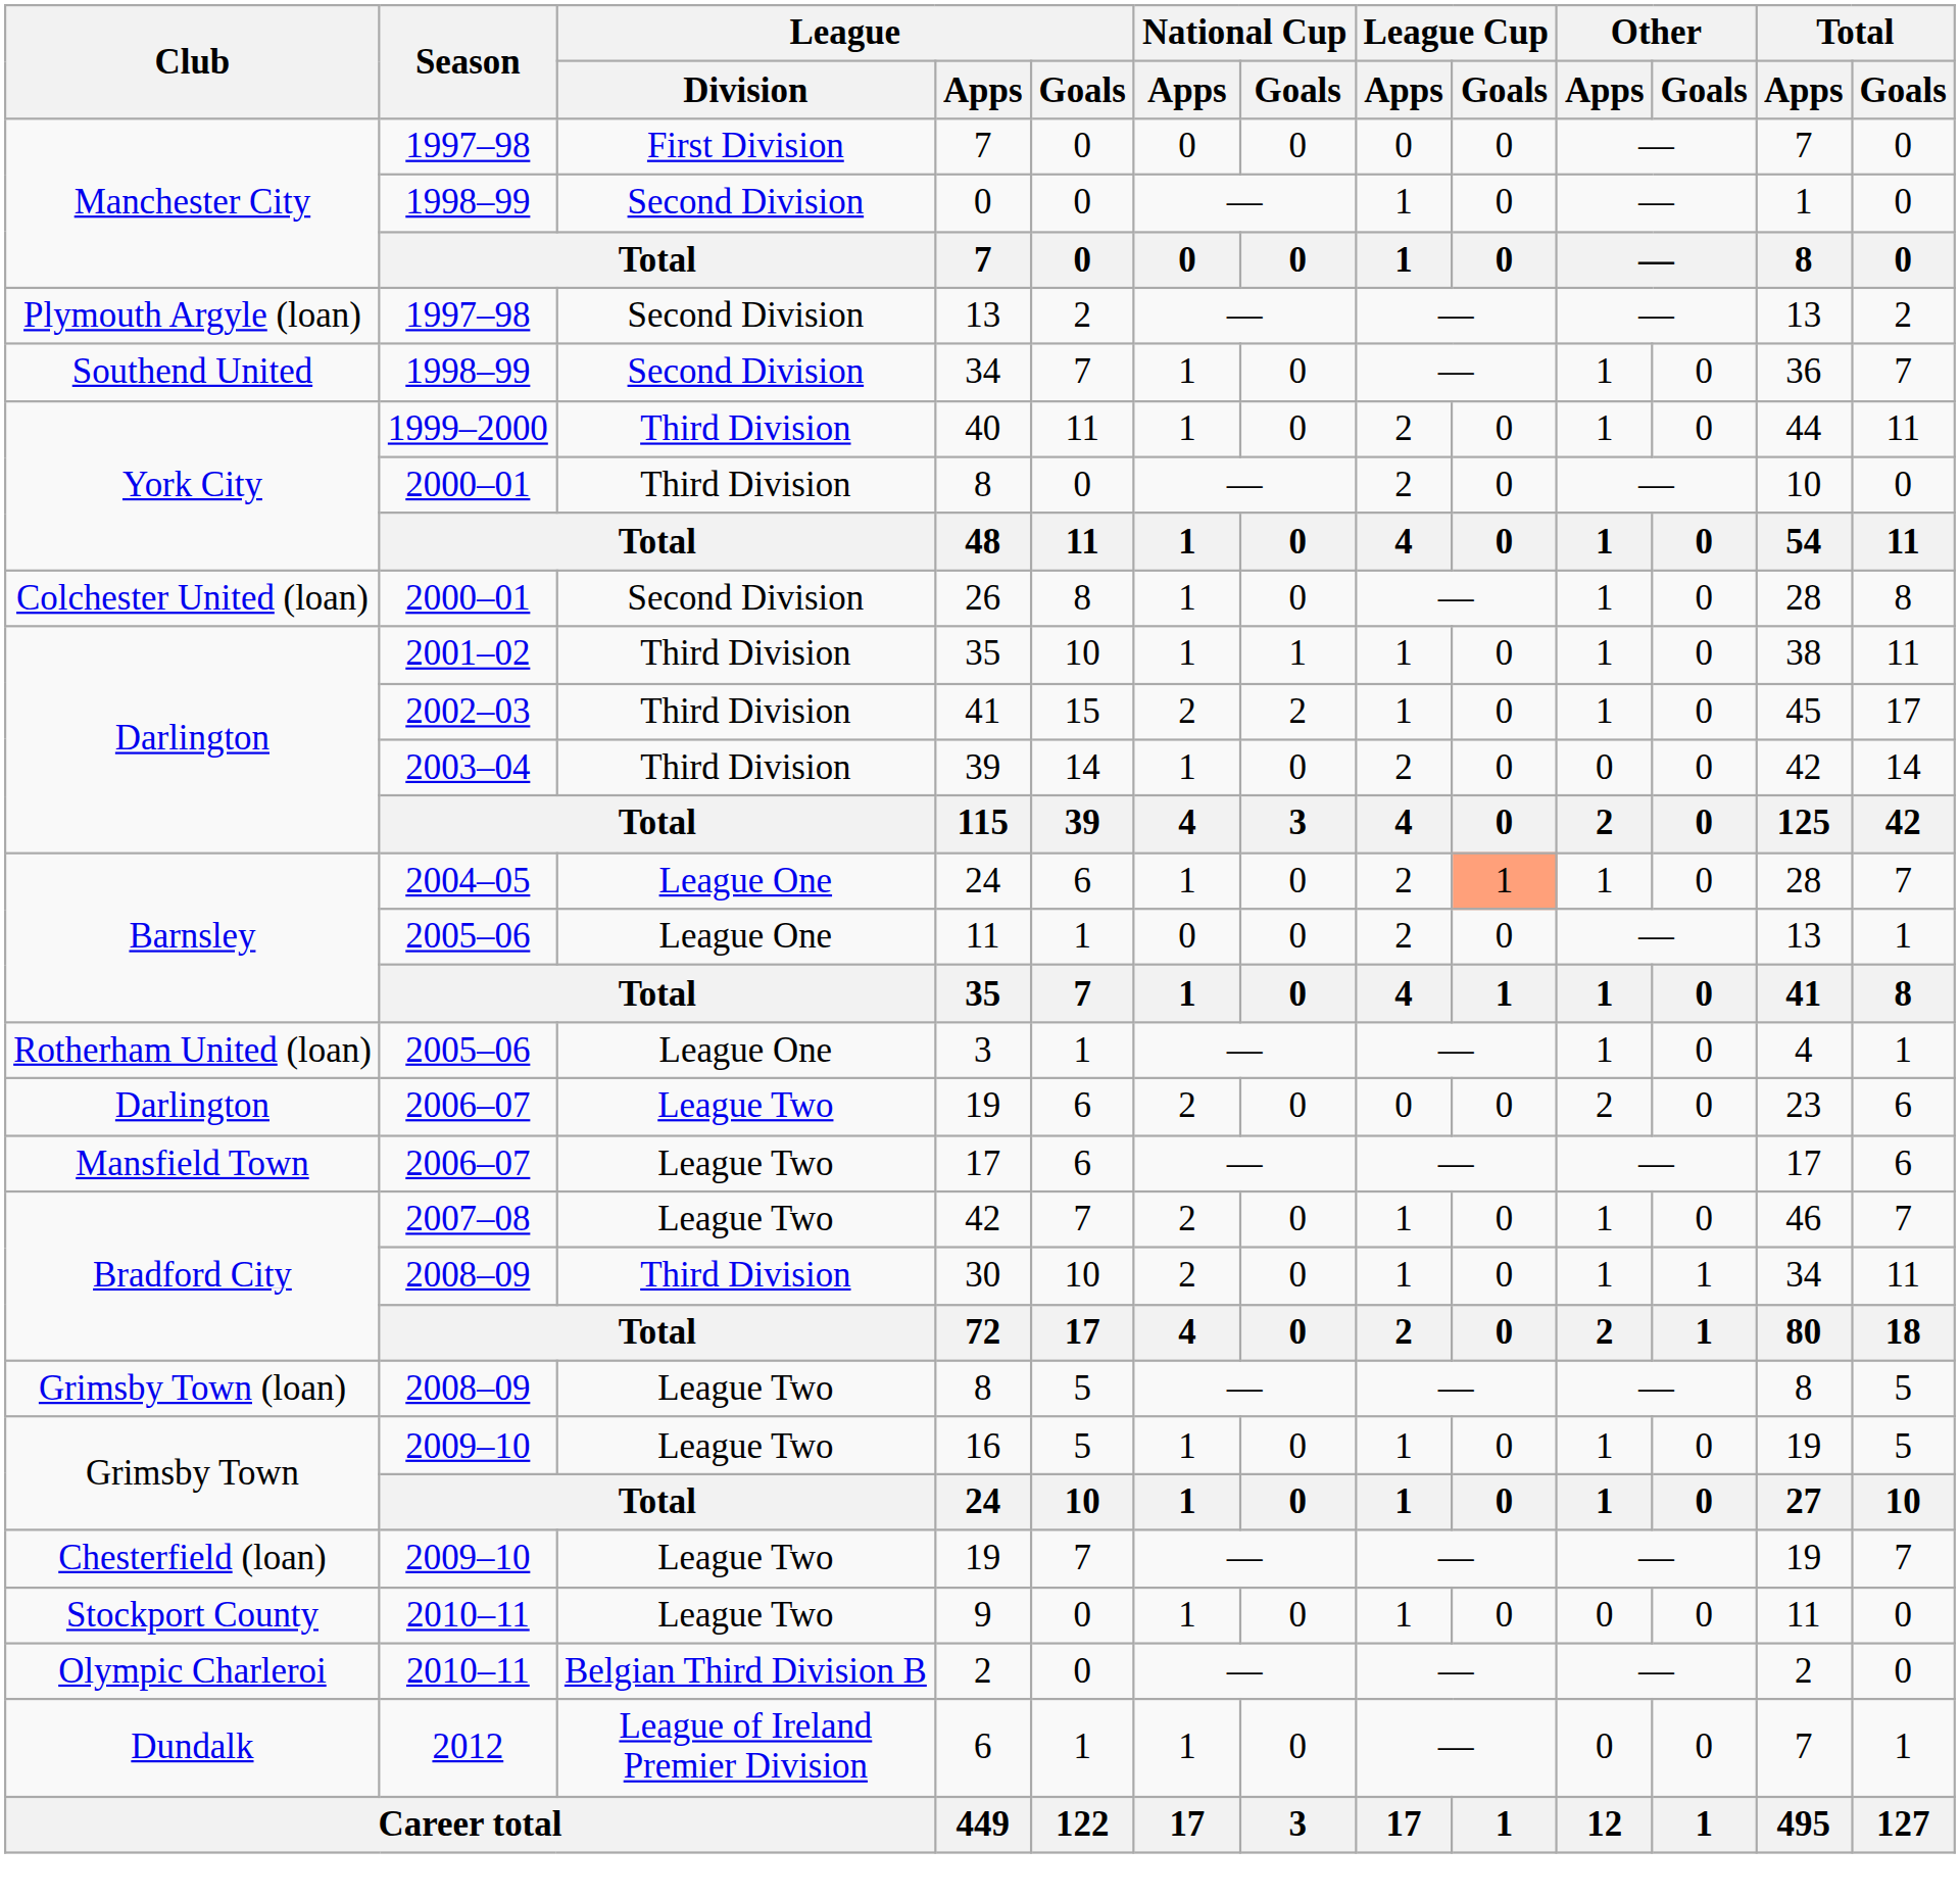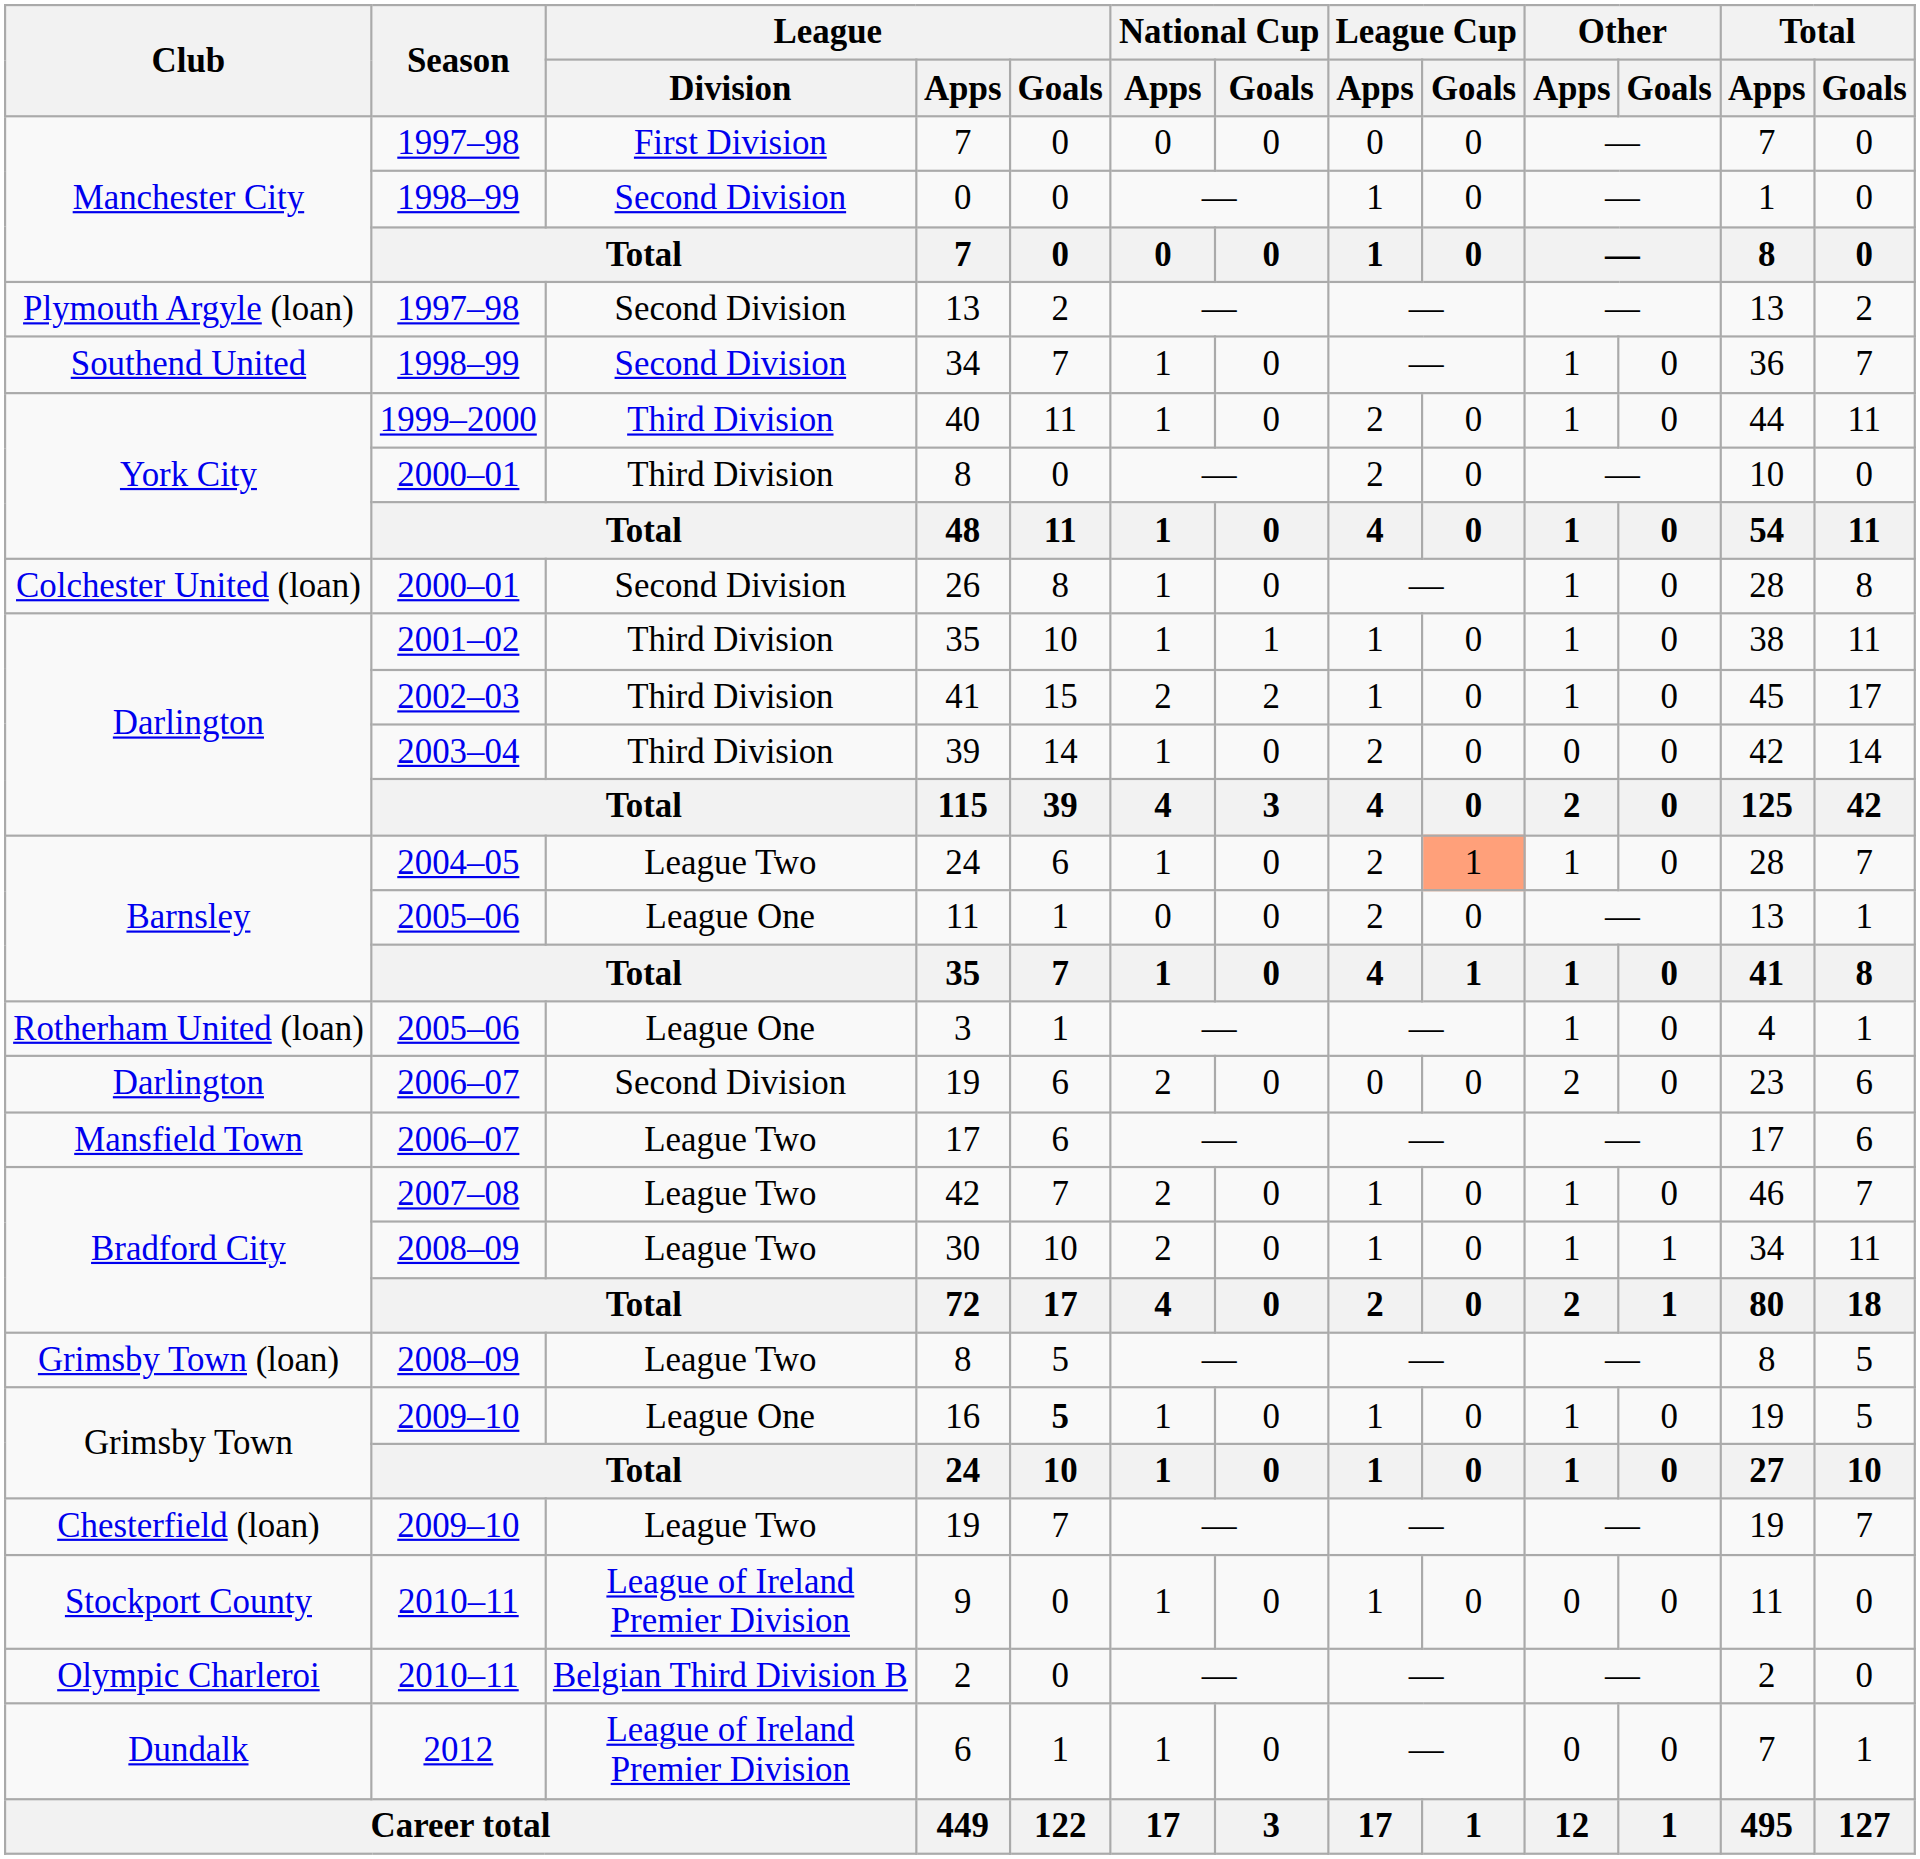Barnsley / 24 | League / Division: League One -> League Two
Darlington / 19 | League / Division: League Two -> Second Division
30 | League / Division: Third Division -> League Two
16 | League / Division: League Two -> League One
16 | League / Goals: normal -> bold
9 | League / Division: League Two -> League of Ireland Premier Division
